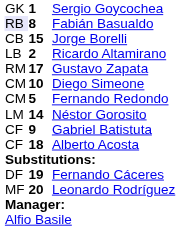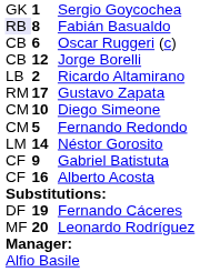+ row: CB | 6 | Oscar Ruggeri (c)
Jorge Borelli | column 2: 15 -> 12
Alberto Acosta | column 2: 18 -> 16
